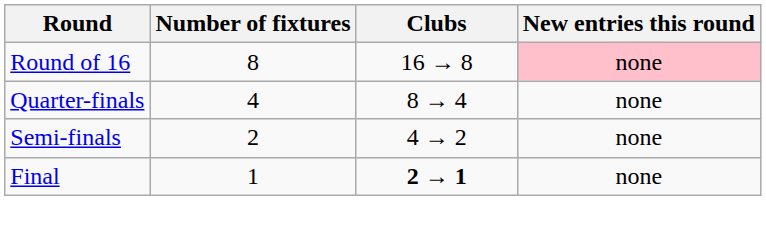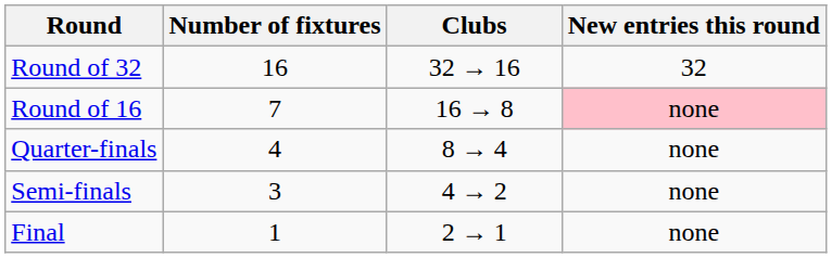+ row: Round of 32 | 16 | 32 → 16 | 32
Round of 16 | Number of fixtures: 8 -> 7
Semi-finals | Number of fixtures: 2 -> 3
Final | Clubs: bold -> normal
